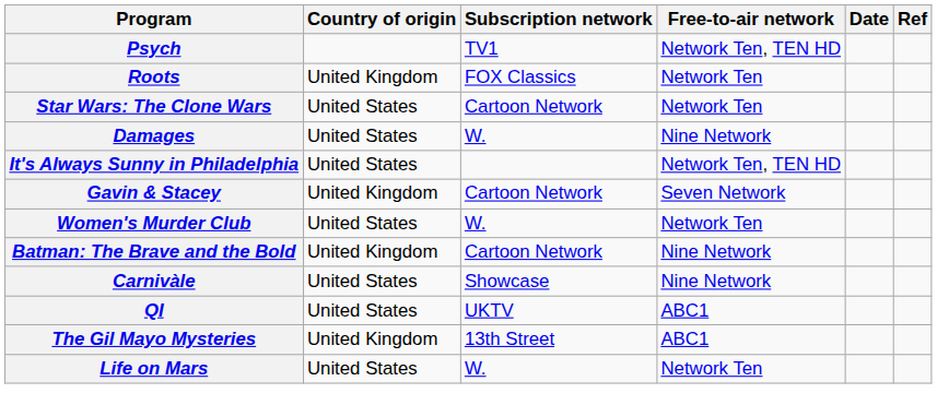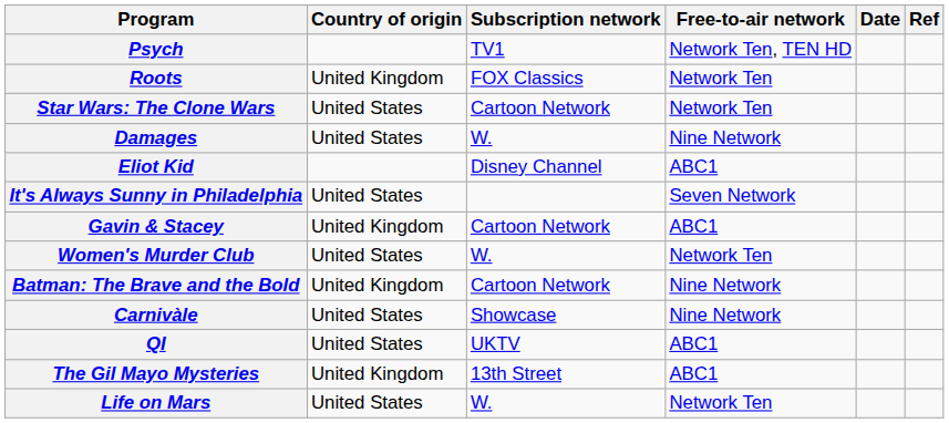+ row: Eliot Kid | Disney Channel | ABC1
It's Always Sunny in Philadelphia | Free-to-air network: Network Ten, TEN HD -> Seven Network
Gavin & Stacey | Free-to-air network: Seven Network -> ABC1
